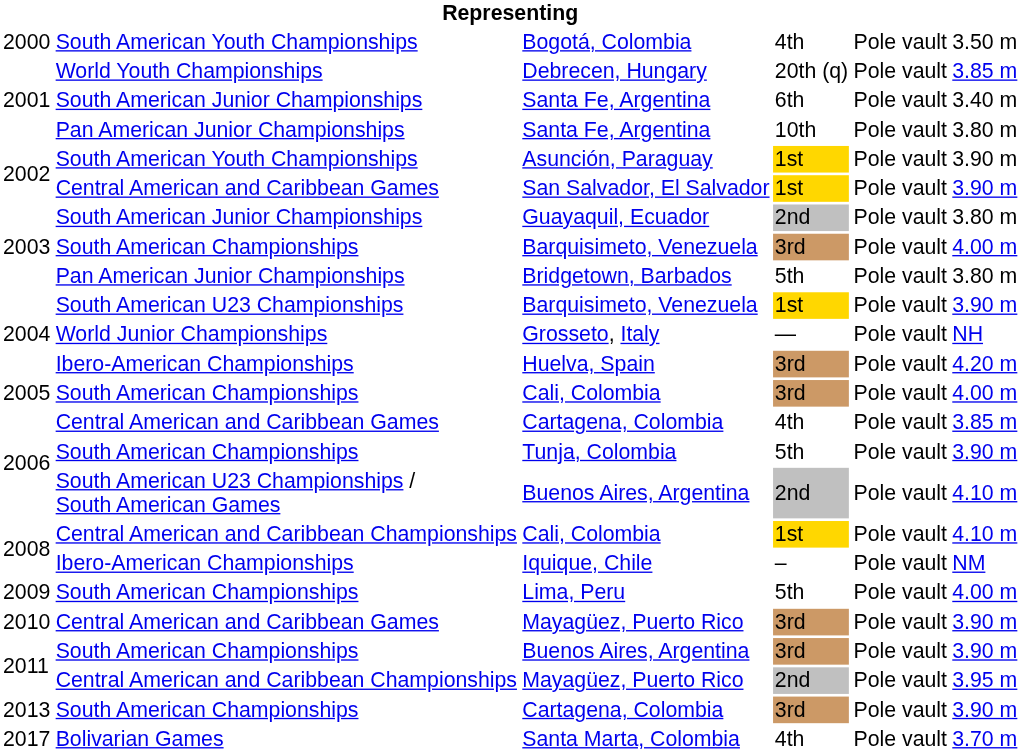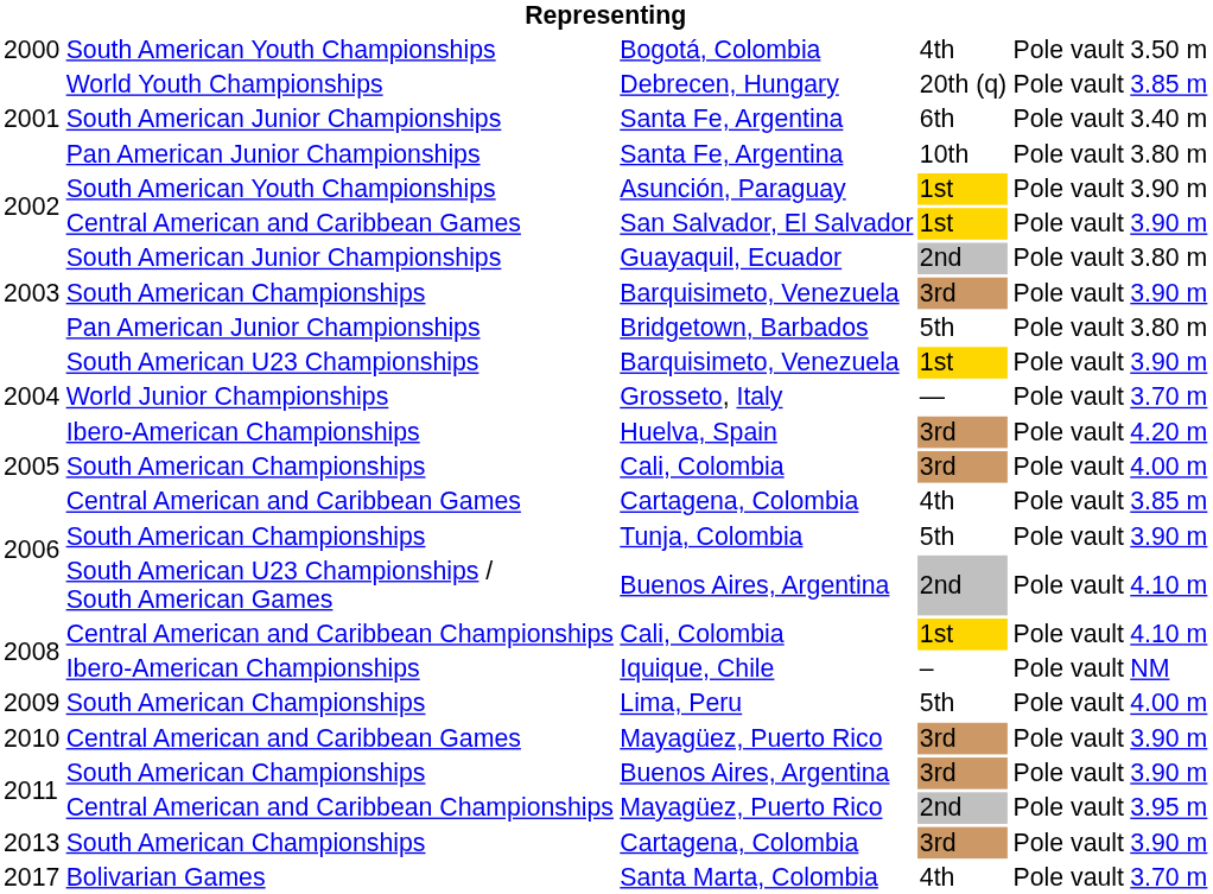South American Championships / Barquisimeto, Venezuela | column 6: 4.00 m -> 3.90 m
Grosseto, Italy | column 6: NH -> 3.70 m
